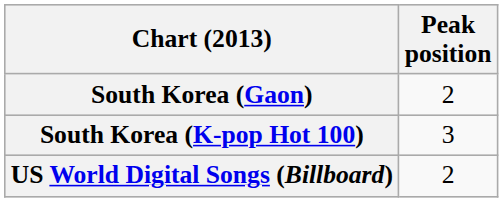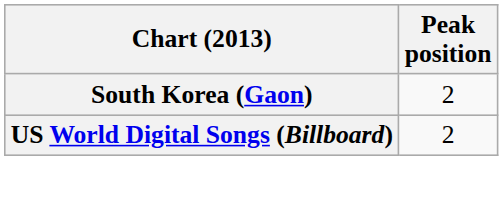- row: South Korea (K-pop Hot 100) | 3
